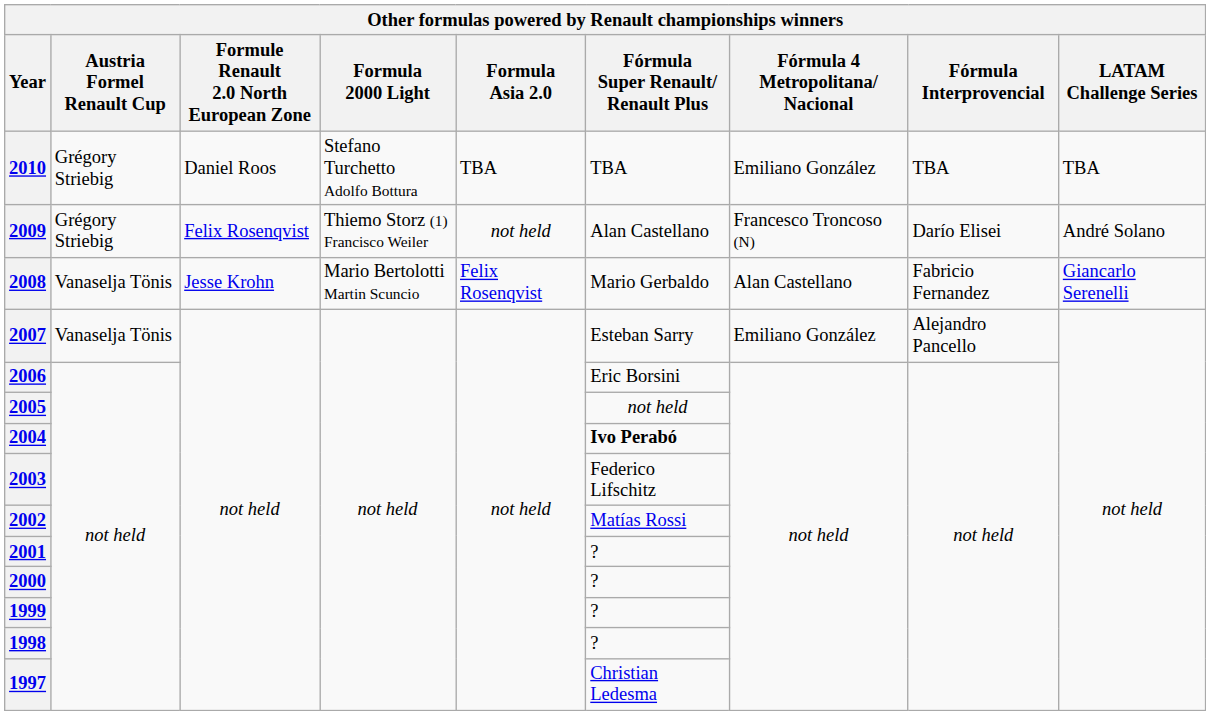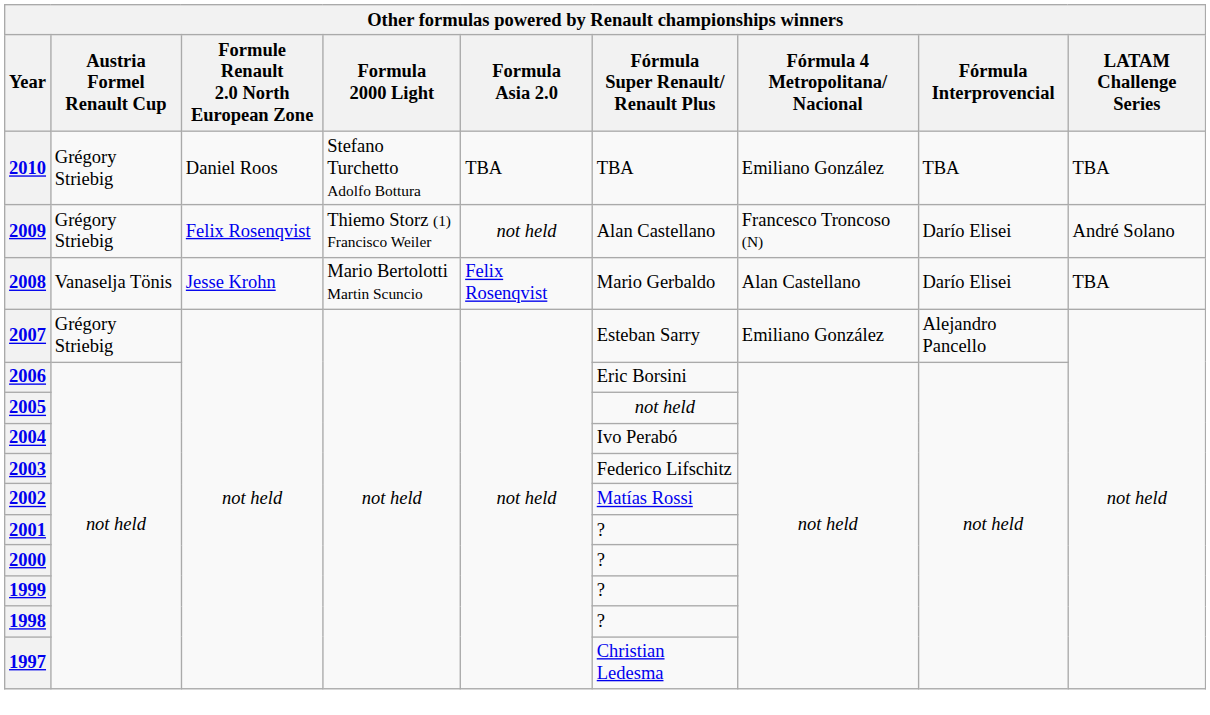2008 | Fórmula Interprovencial: Fabricio Fernandez -> Darío Elisei
2008 | LATAM Challenge Series: Giancarlo Serenelli -> TBA
2007 | Austria Formel Renault Cup: Vanaselja Tönis -> Grégory Striebig
2004 | Fórmula Super Renault/ Renault Plus: bold -> normal
